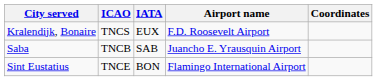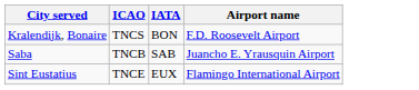- column: Coordinates
Kralendijk, Bonaire | IATA: EUX -> BON
Sint Eustatius | IATA: BON -> EUX
